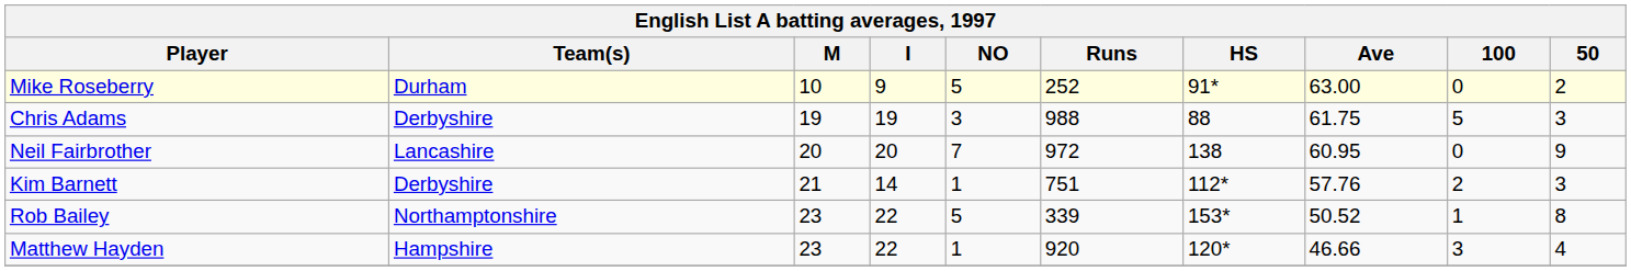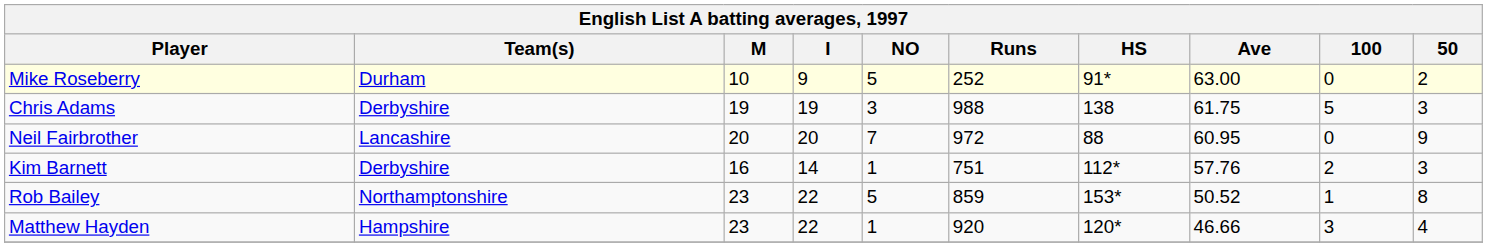Chris Adams | HS: 88 -> 138
Neil Fairbrother | HS: 138 -> 88
Kim Barnett | M: 21 -> 16
Rob Bailey | Runs: 339 -> 859
